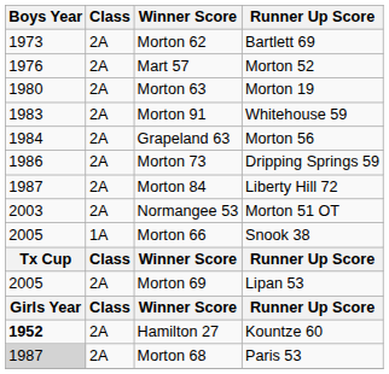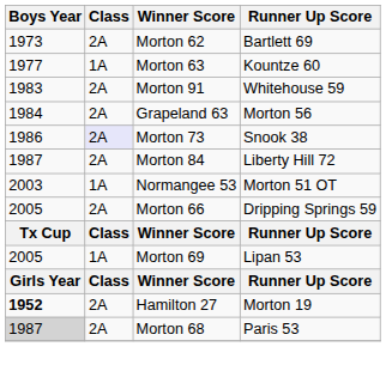- row: 1976 | 2A | Mart 57 | Morton 52
Morton 63 | Boys Year: 1980 -> 1977
Morton 63 | Class: 2A -> 1A
Morton 63 | Runner Up Score: Morton 19 -> Kountze 60
Morton 73 | Class: no background -> lavender background
Morton 73 | Runner Up Score: Dripping Springs 59 -> Snook 38
Normangee 53 | Class: 2A -> 1A
Morton 66 | Class: 1A -> 2A
Morton 66 | Runner Up Score: Snook 38 -> Dripping Springs 59
Morton 69 | Class: 2A -> 1A
Hamilton 27 | Runner Up Score: Kountze 60 -> Morton 19
